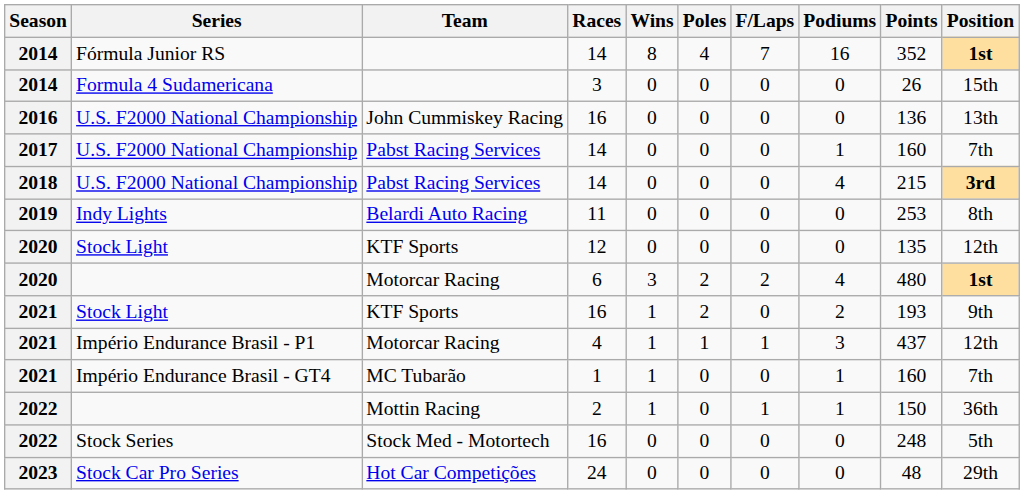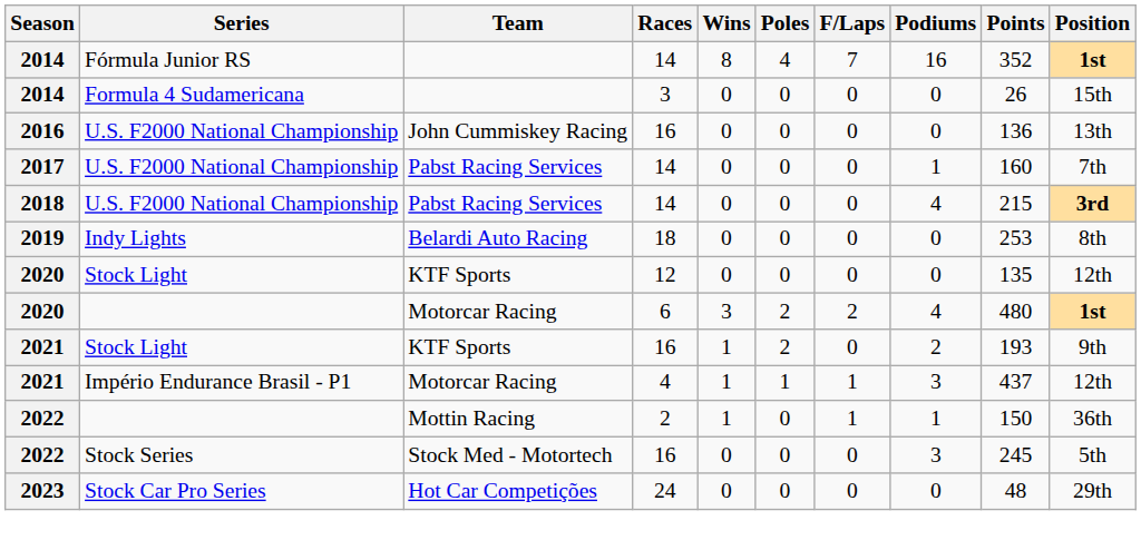Indy Lights | Races: 11 -> 18
- row: 2021 | Império Endurance Brasil - GT4 | MC Tubarão | 1 | 1 | 0 | 0 | 1 | 160 | 7th
Stock Series | Podiums: 0 -> 3
Stock Series | Points: 248 -> 245
